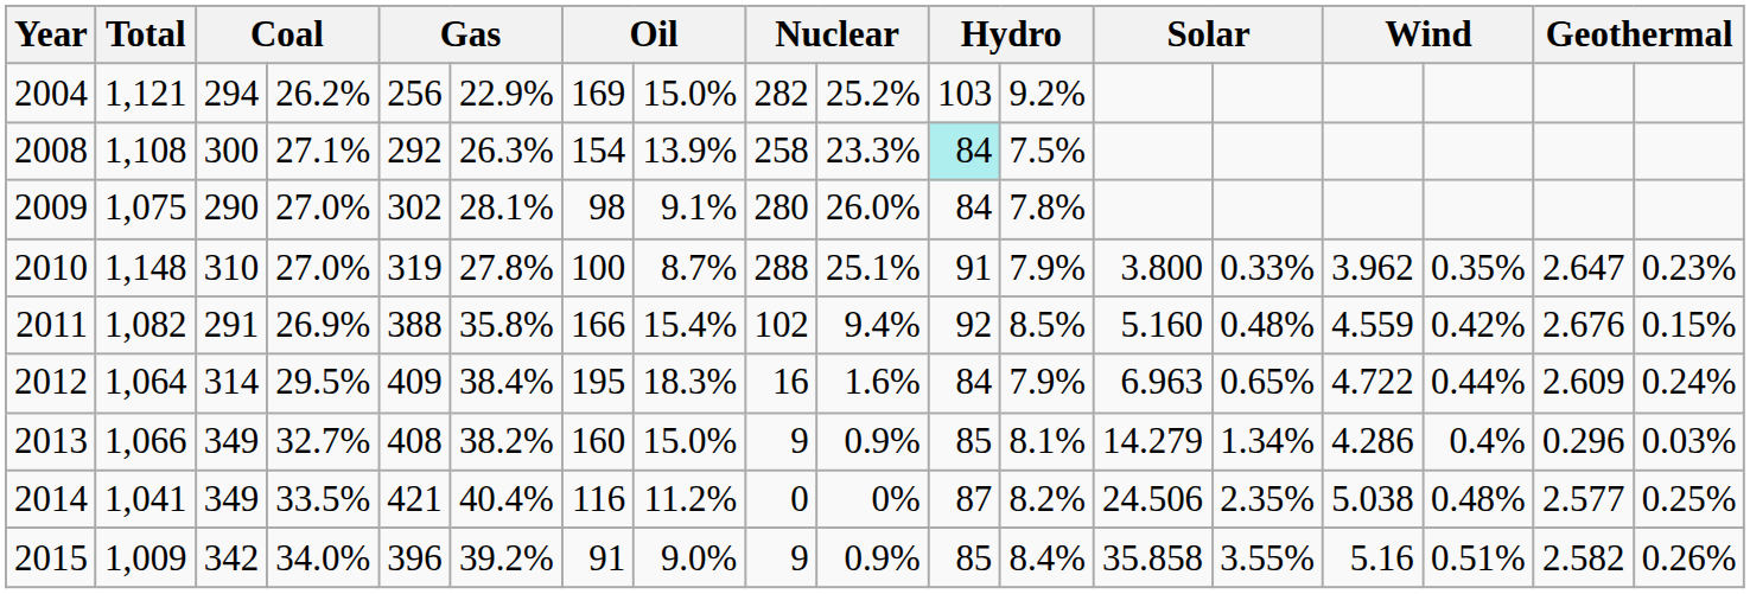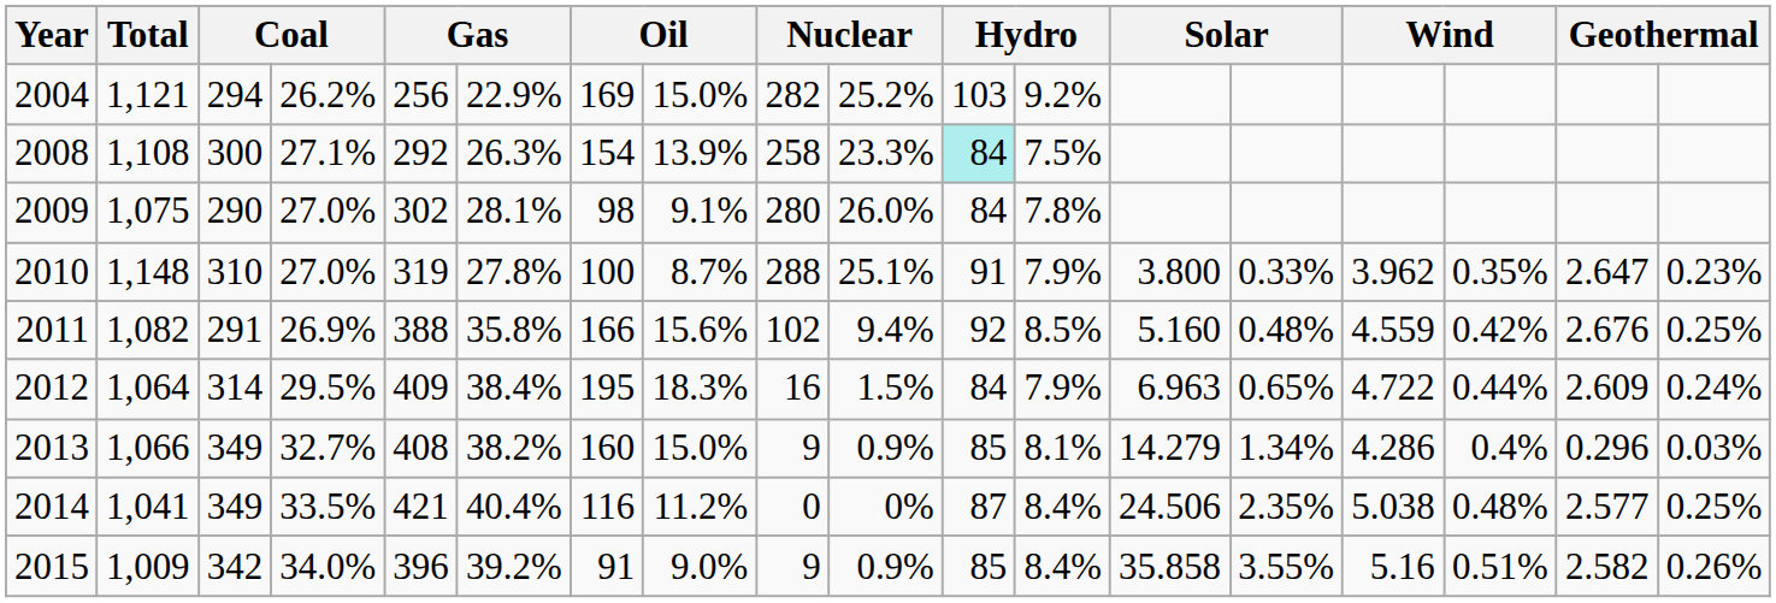2011 | column 8: 15.4% -> 15.6%
2011 | column 18: 0.15% -> 0.25%
2012 | column 10: 1.6% -> 1.5%
2014 | column 12: 8.2% -> 8.4%
